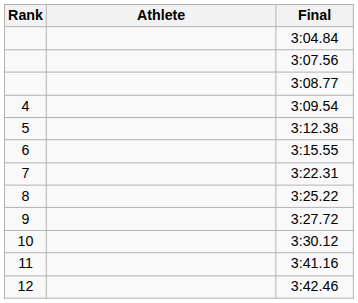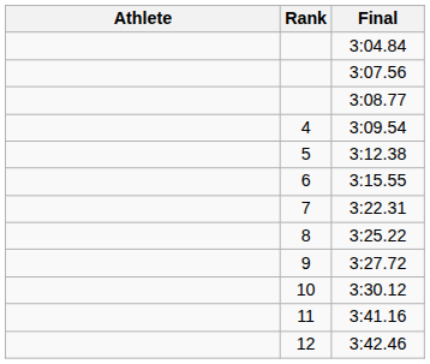columns swapped: Rank <-> Athlete
